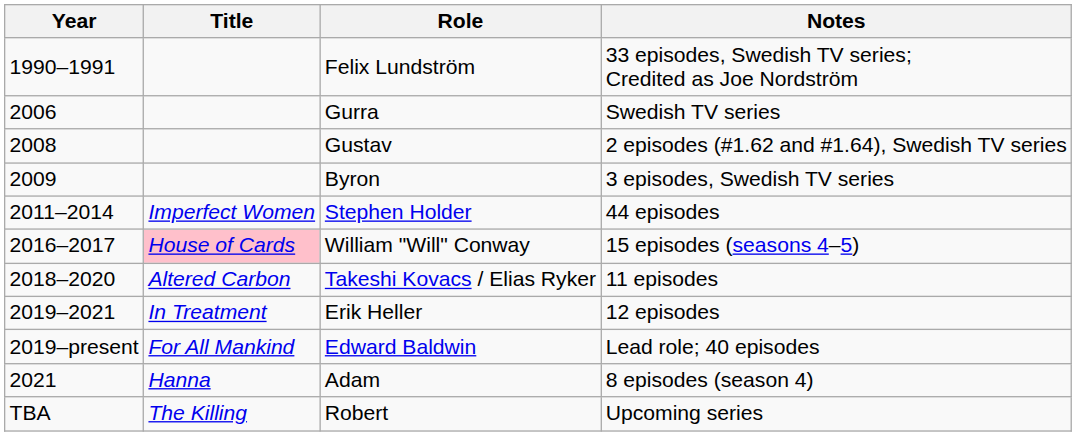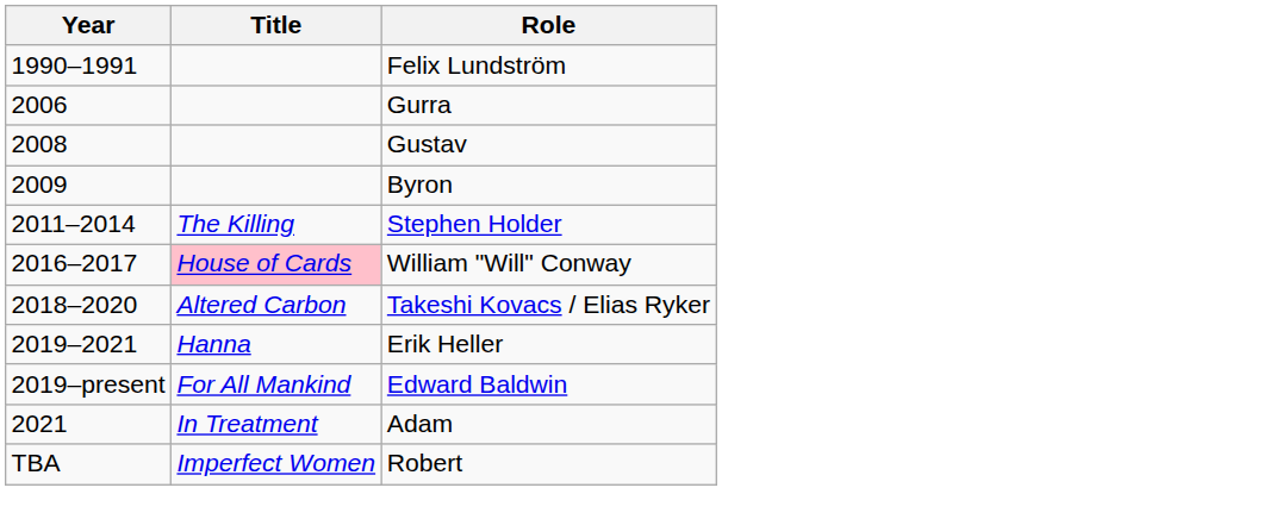- column: Notes | 33 episodes, Swedish TV series; Credited as Joe Nordström | Swedish TV series | 2 episodes (#1.62 and #1.64), Swedish TV series | 3 episodes, Swedish TV series | 44 episodes | 15 episodes (seasons 4–5) | 11 episodes | 12 episodes | Lead role; 40 episodes | 8 episodes (season 4) | Upcoming series
Stephen Holder | Title: Imperfect Women -> The Killing
Erik Heller | Title: In Treatment -> Hanna
Adam | Title: Hanna -> In Treatment
Robert | Title: The Killing -> Imperfect Women
